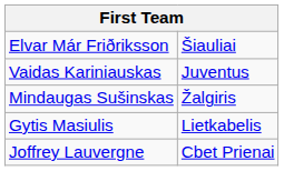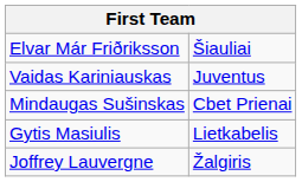Mindaugas Sušinskas | column 2: Žalgiris -> Cbet Prienai
Joffrey Lauvergne | column 2: Cbet Prienai -> Žalgiris
